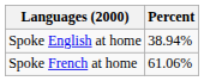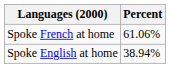rows swapped: Spoke French at home <-> Spoke English at home
